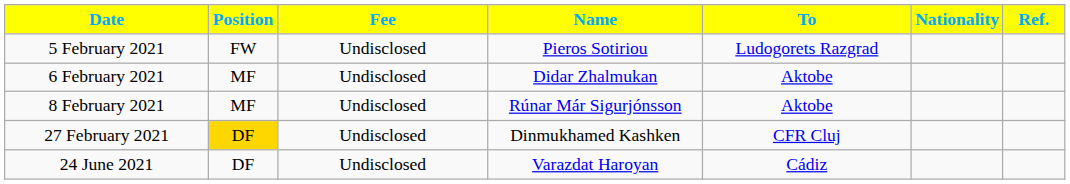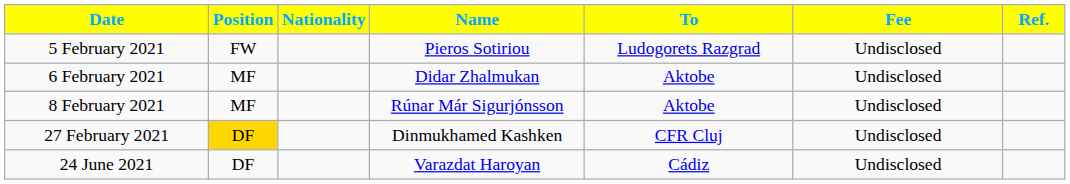columns swapped: Nationality <-> Fee
